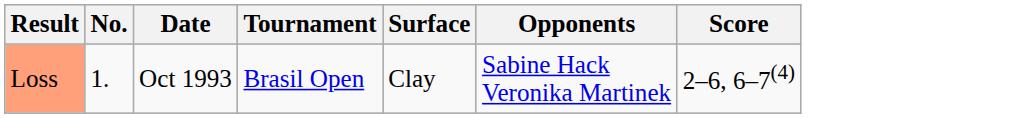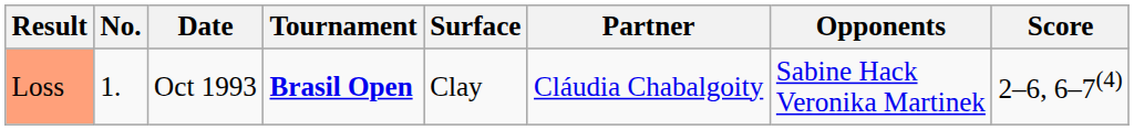+ column: Partner | Cláudia Chabalgoity
Loss | Tournament: normal -> bold
